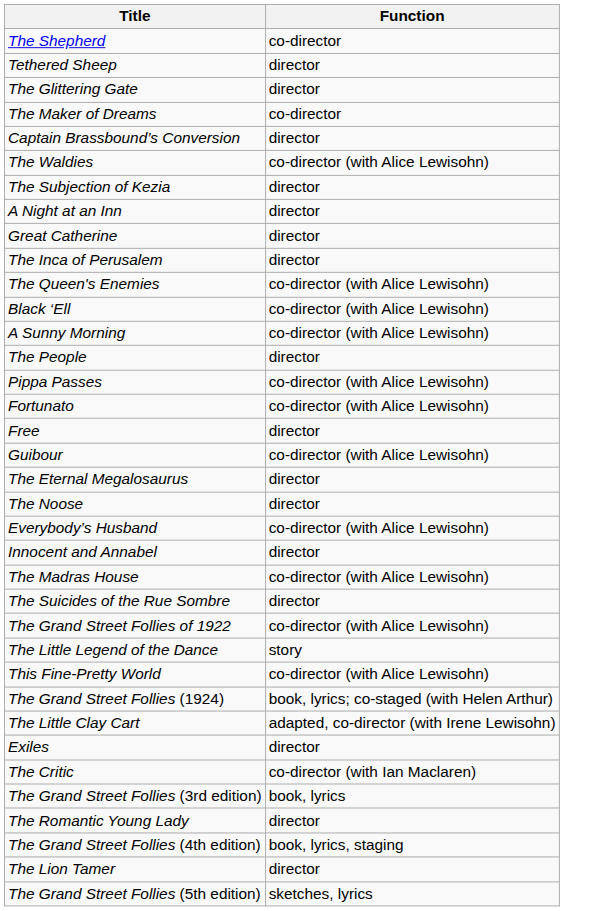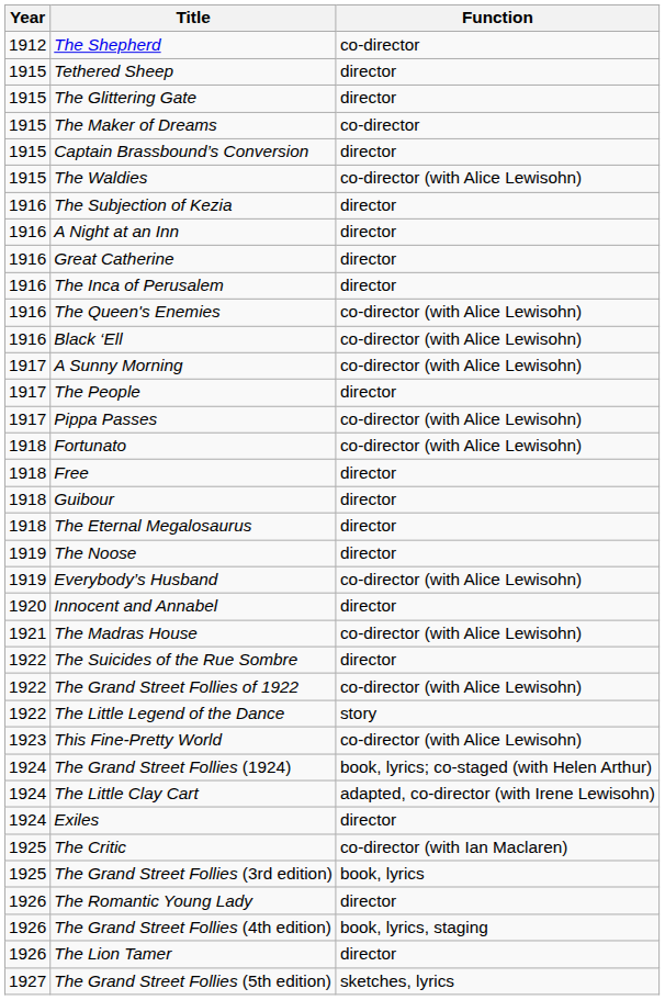+ column: Year | 1912 | 1915 | 1915 | 1915 | 1915 | 1915 | 1916 | 1916 | 1916 | 1916 | 1916 | 1916 | 1917 | 1917 | 1917 | 1918 | 1918 | 1918 | 1918 | 1919 | 1919 | 1920 | 1921 | 1922 | 1922 | 1922 | 1923 | 1924 | 1924 | 1924 | 1925 | 1925 | 1926 | 1926 | 1926 | 1927
Guibour | Function: co-director (with Alice Lewisohn) -> director
